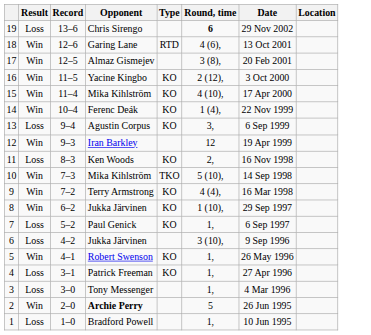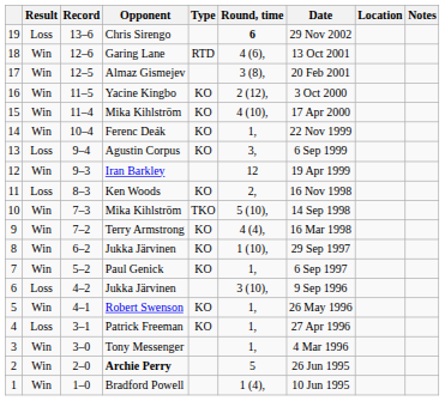+ column: Notes
14 | Round, time: 1 (4), -> 1,
7 | Result: Loss -> Win
3 | Result: Loss -> Win
1 | Result: Loss -> Win
1 | Round, time: 1, -> 1 (4),
